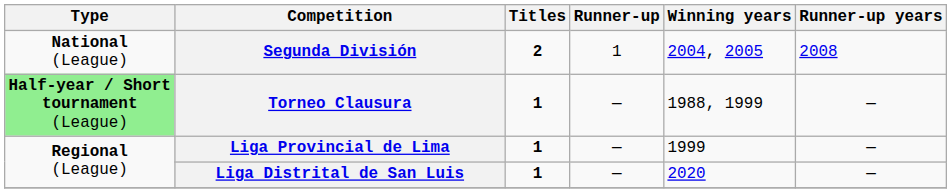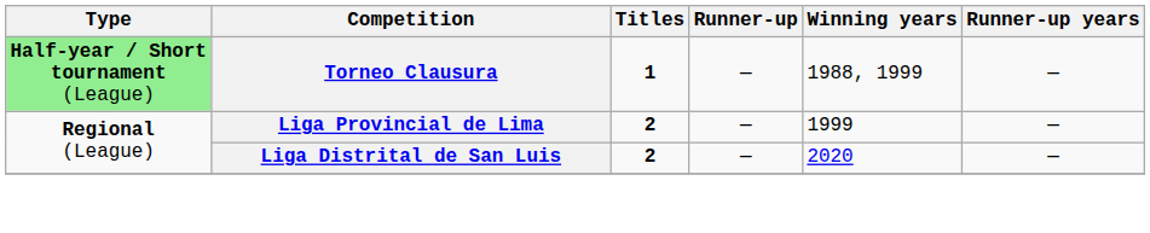- row: National (League) | Segunda División | 2 | 1 | 2004, 2005 | 2008
Liga Provincial de Lima | Titles: 1 -> 2
Liga Distrital de San Luis | Titles: 1 -> 2
